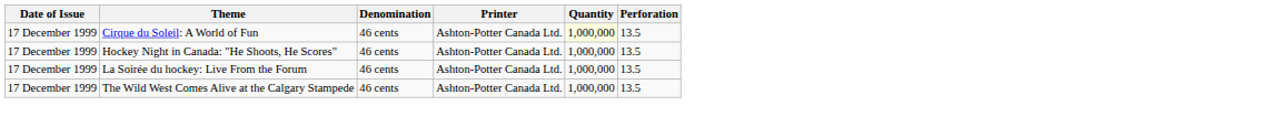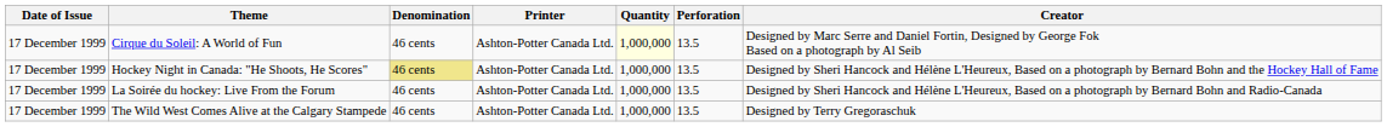+ column: Creator | Designed by Marc Serre and Daniel Fortin, Designed by George Fok Based on a photograph by Al Seib | Designed by Sheri Hancock and Hélène L'Heureux, Based on a photograph by Bernard Bohn and the Hockey Hall of Fame | Designed by Sheri Hancock and Hélène L'Heureux, Based on a photograph by Bernard Bohn and Radio-Canada | Designed by Terry Gregoraschuk
Hockey Night in Canada: "He Shoots, He Scores" | Denomination: no background -> khaki background
